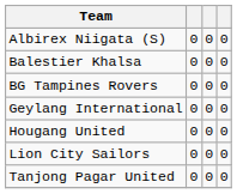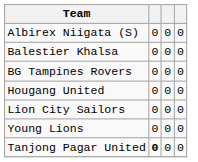- row: Geylang International | 0 | 0 | 0
+ row: Young Lions | 0 | 0 | 0
Tanjong Pagar United | column 2: normal -> bold
